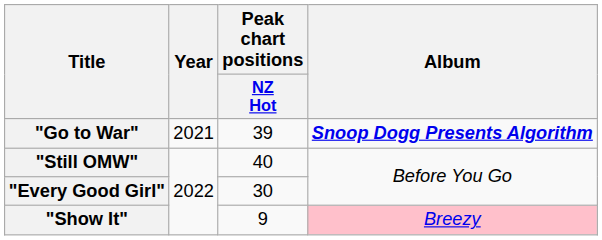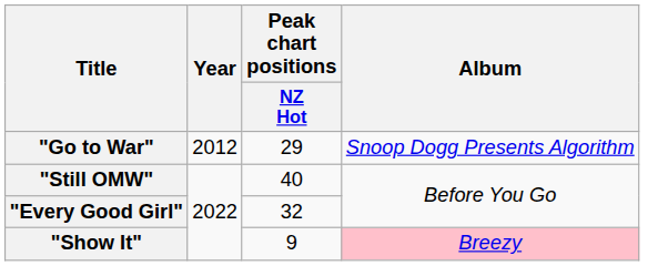"Go to War" | Year: 2021 -> 2012
"Go to War" | Peak chart positions / NZ Hot: 39 -> 29
"Go to War" | Album: bold -> normal
"Every Good Girl" | Peak chart positions / NZ Hot: 30 -> 32
